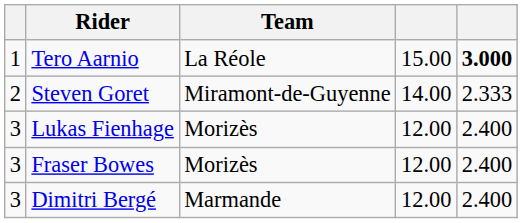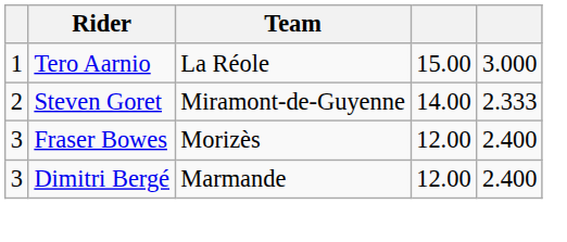Tero Aarnio | column 5: bold -> normal
- row: 3 | Lukas Fienhage | Morizès | 12.00 | 2.400
